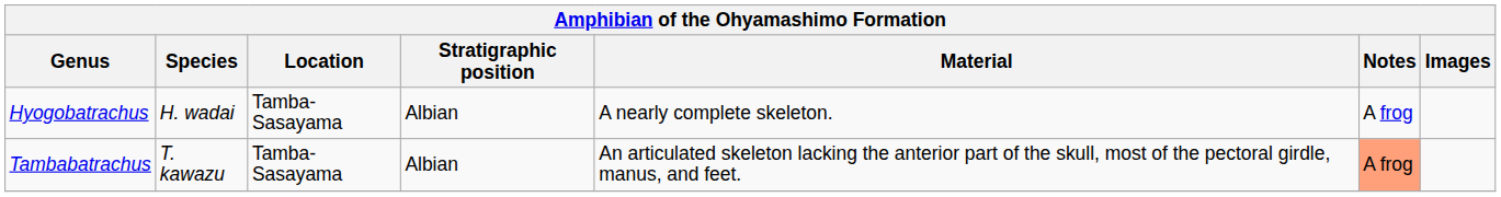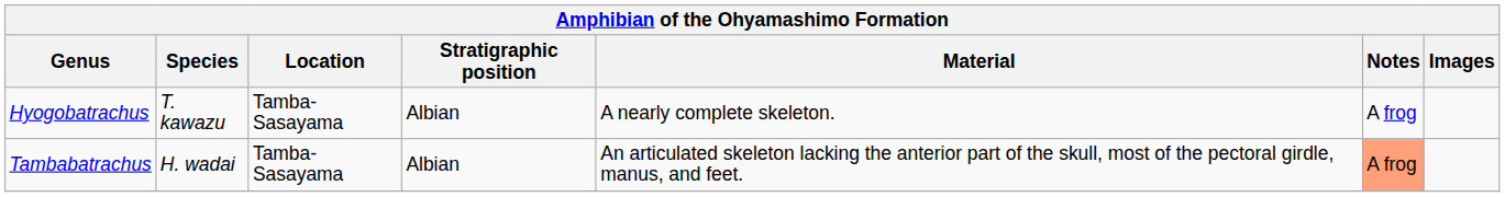Hyogobatrachus | Species: H. wadai -> T. kawazu
Tambabatrachus | Species: T. kawazu -> H. wadai
